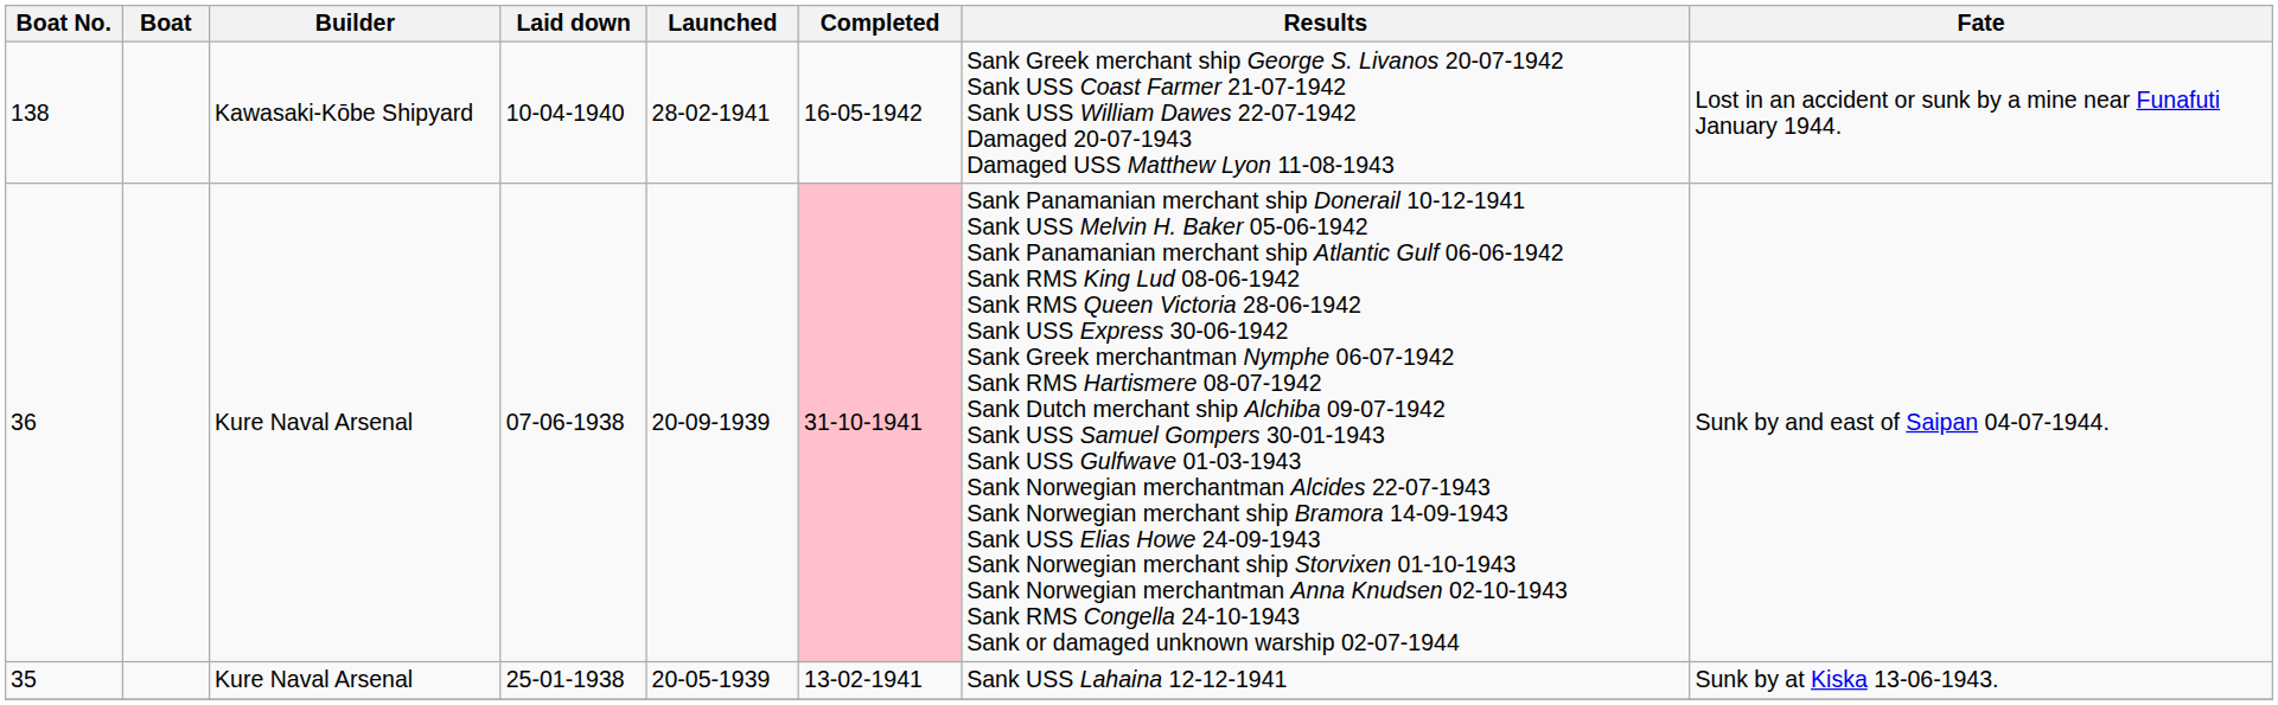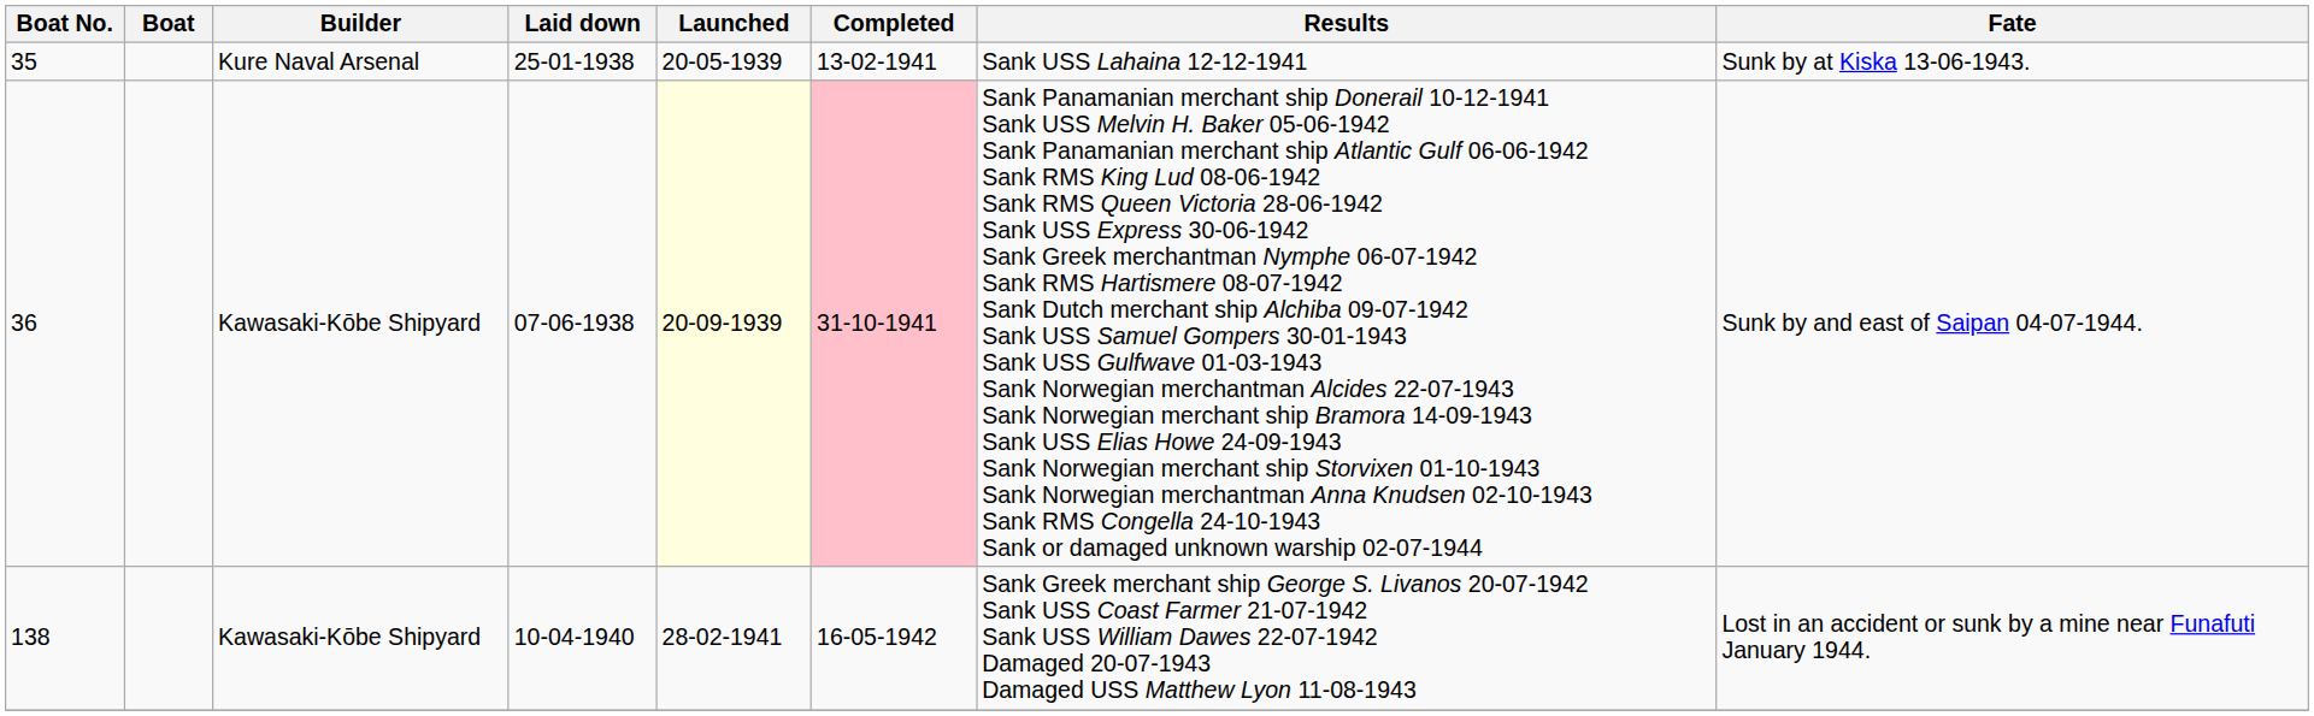rows swapped: 35 <-> 138
36 | Builder: Kure Naval Arsenal -> Kawasaki-Kōbe Shipyard
36 | Launched: no background -> lightyellow background
